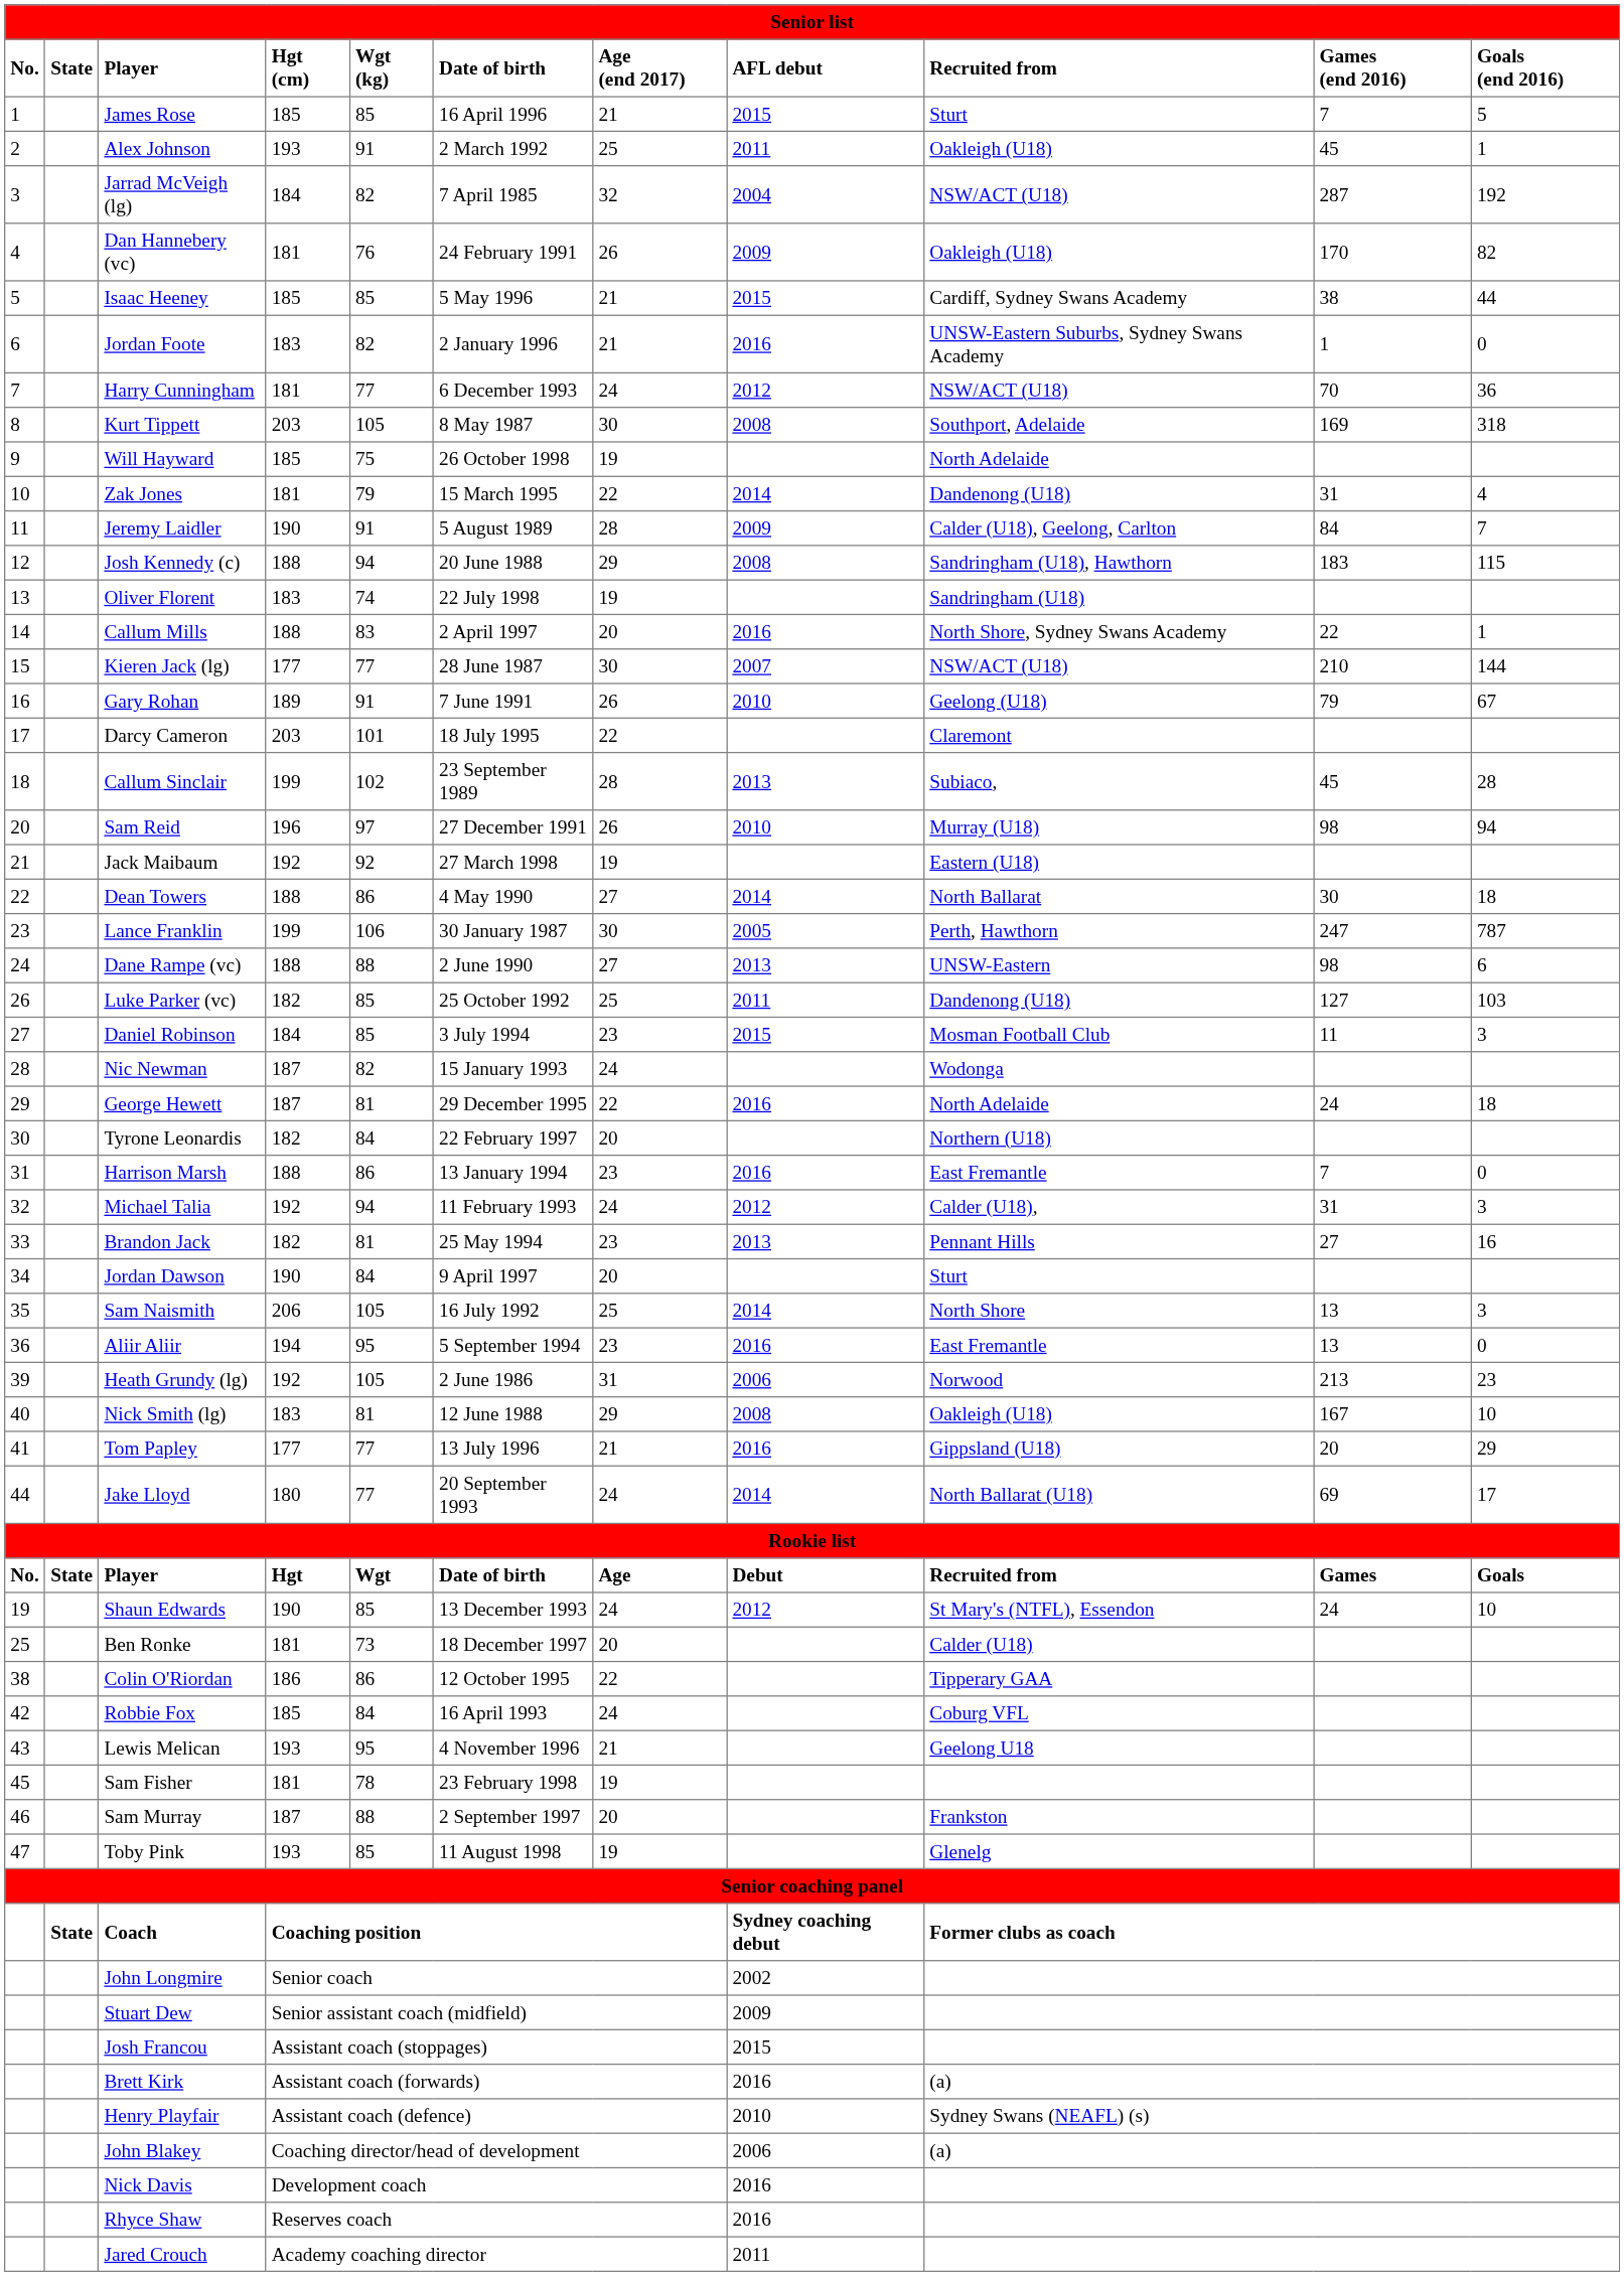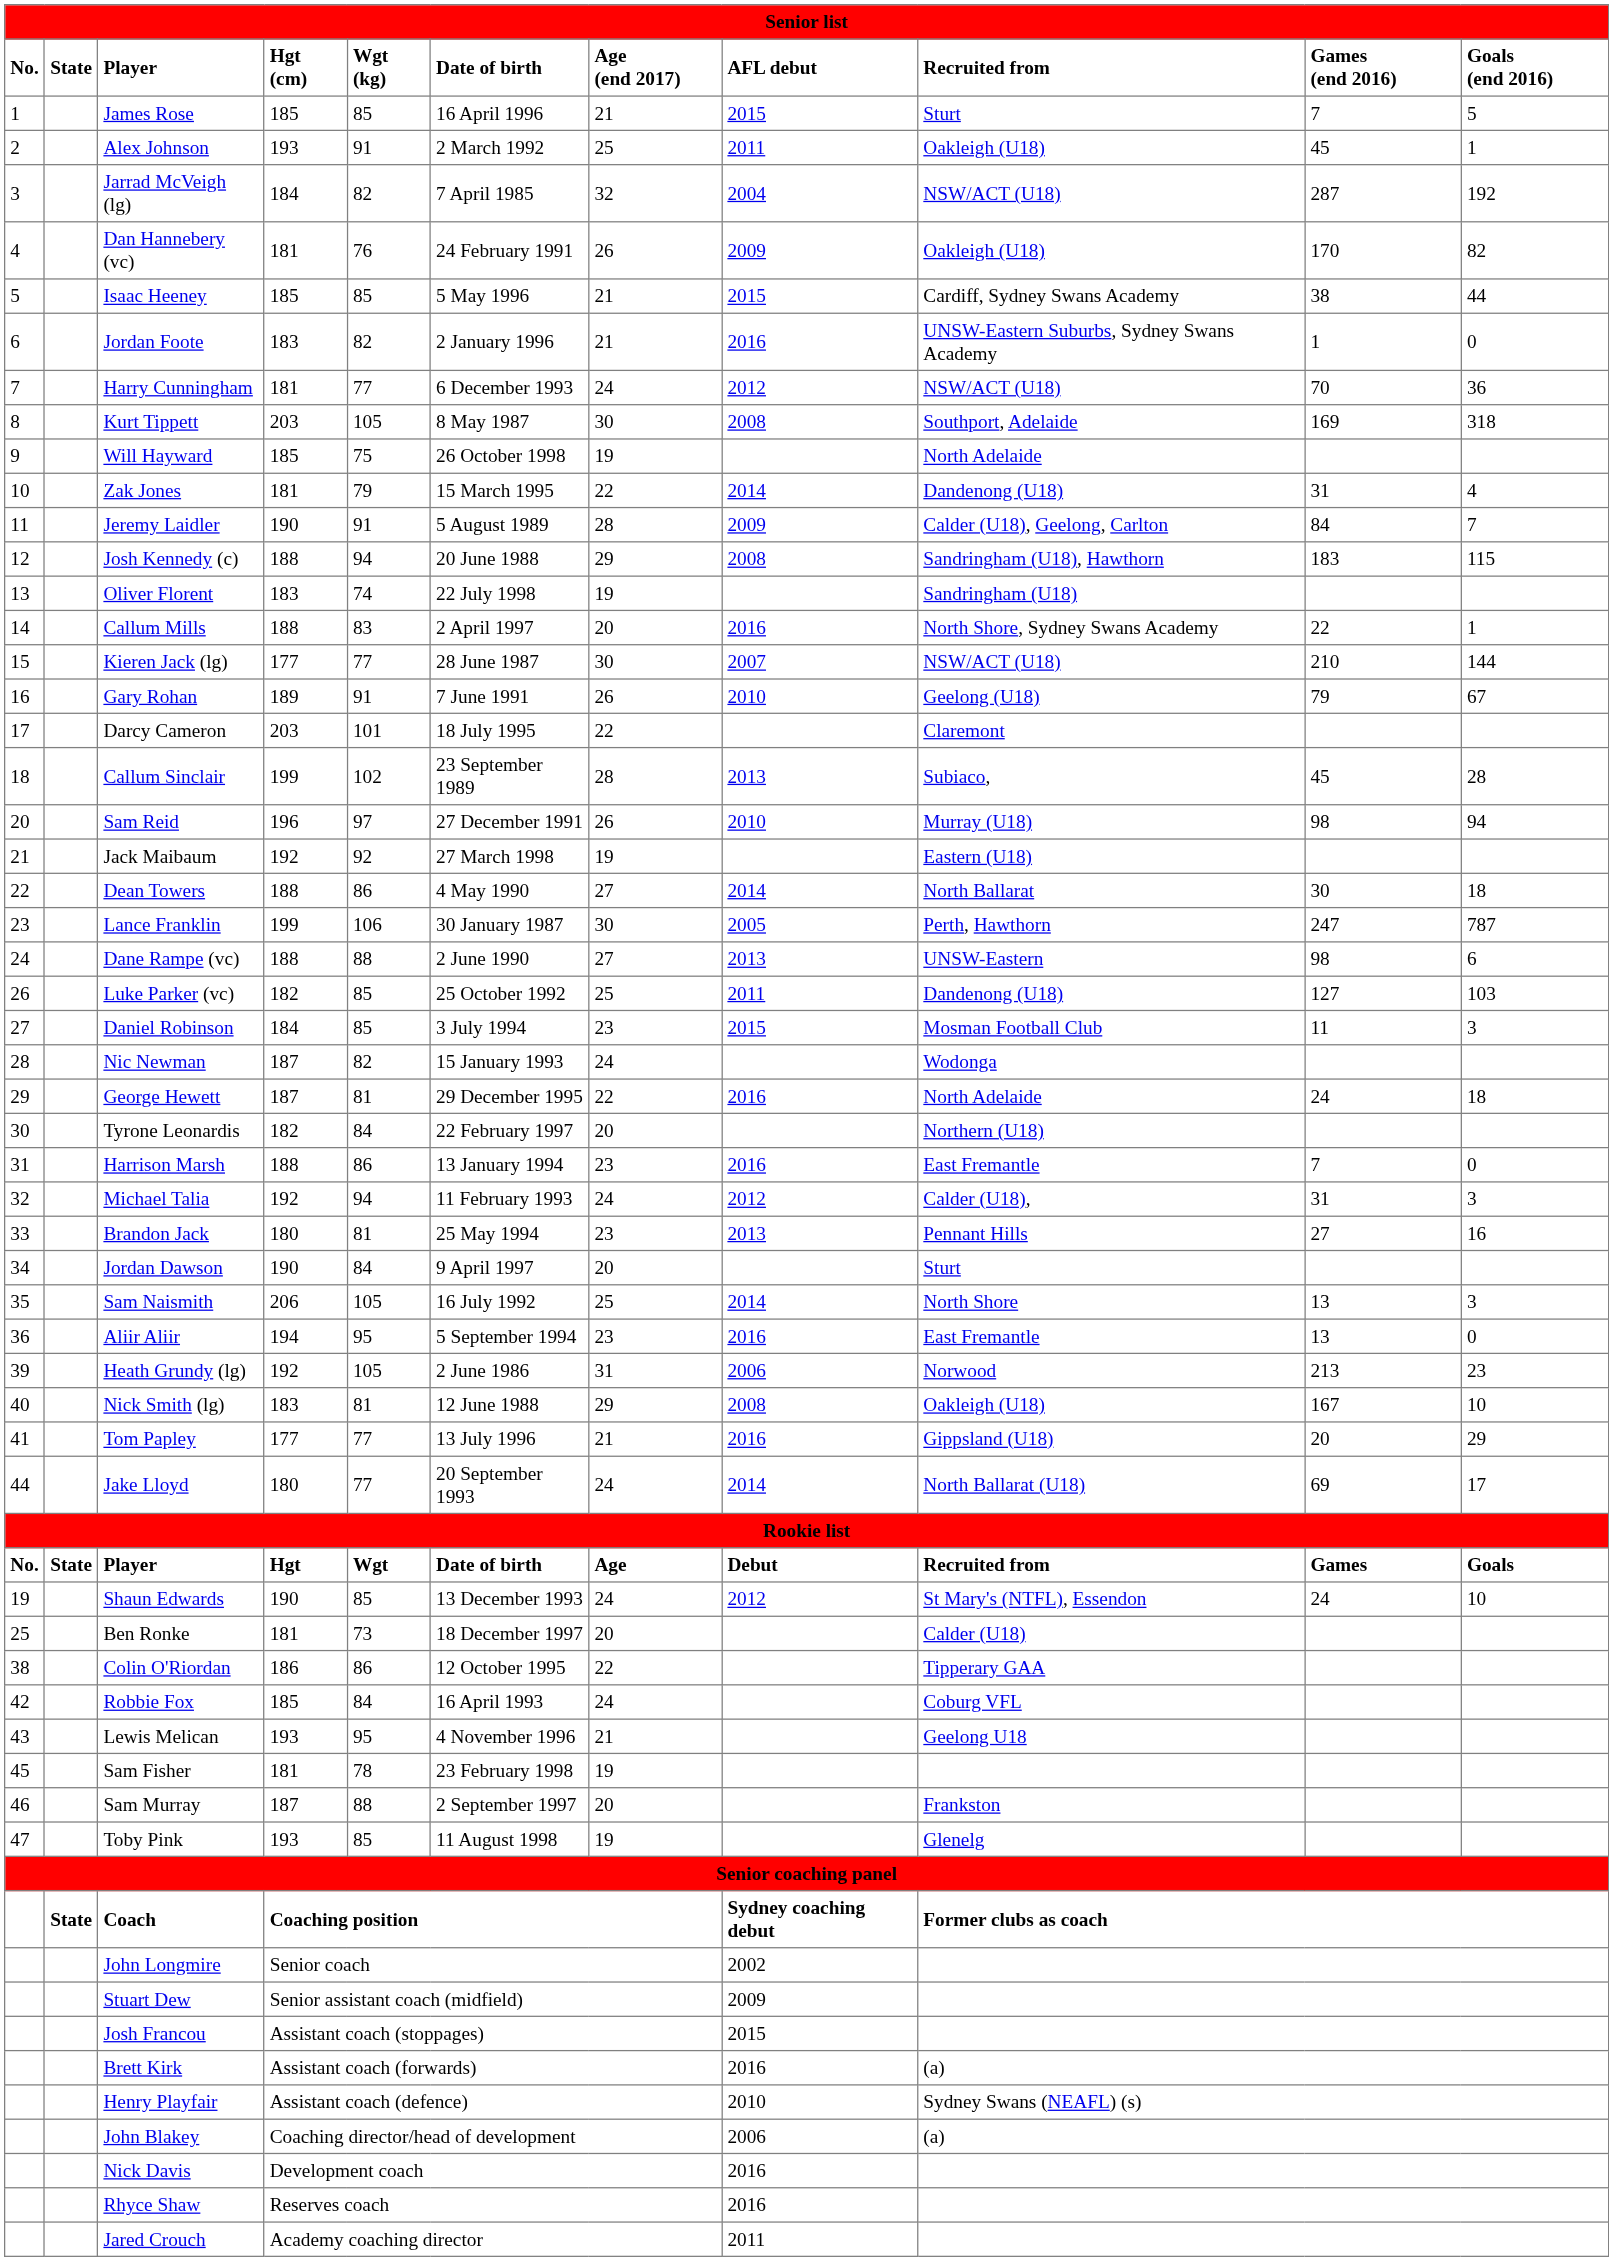Brandon Jack | Hgt (cm): 182 -> 180
